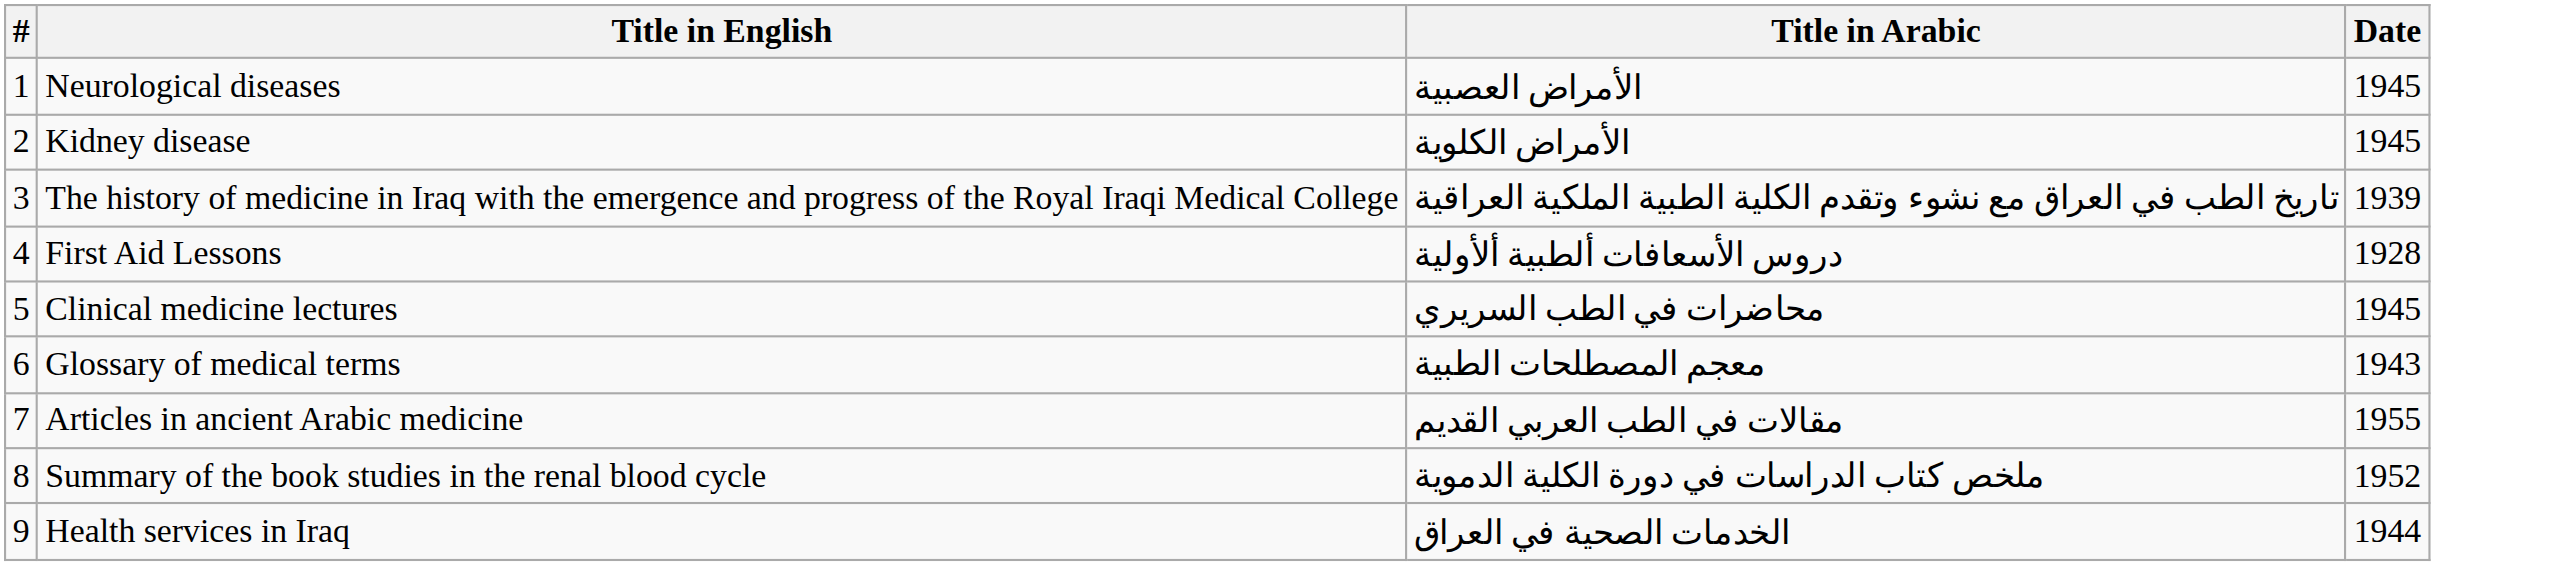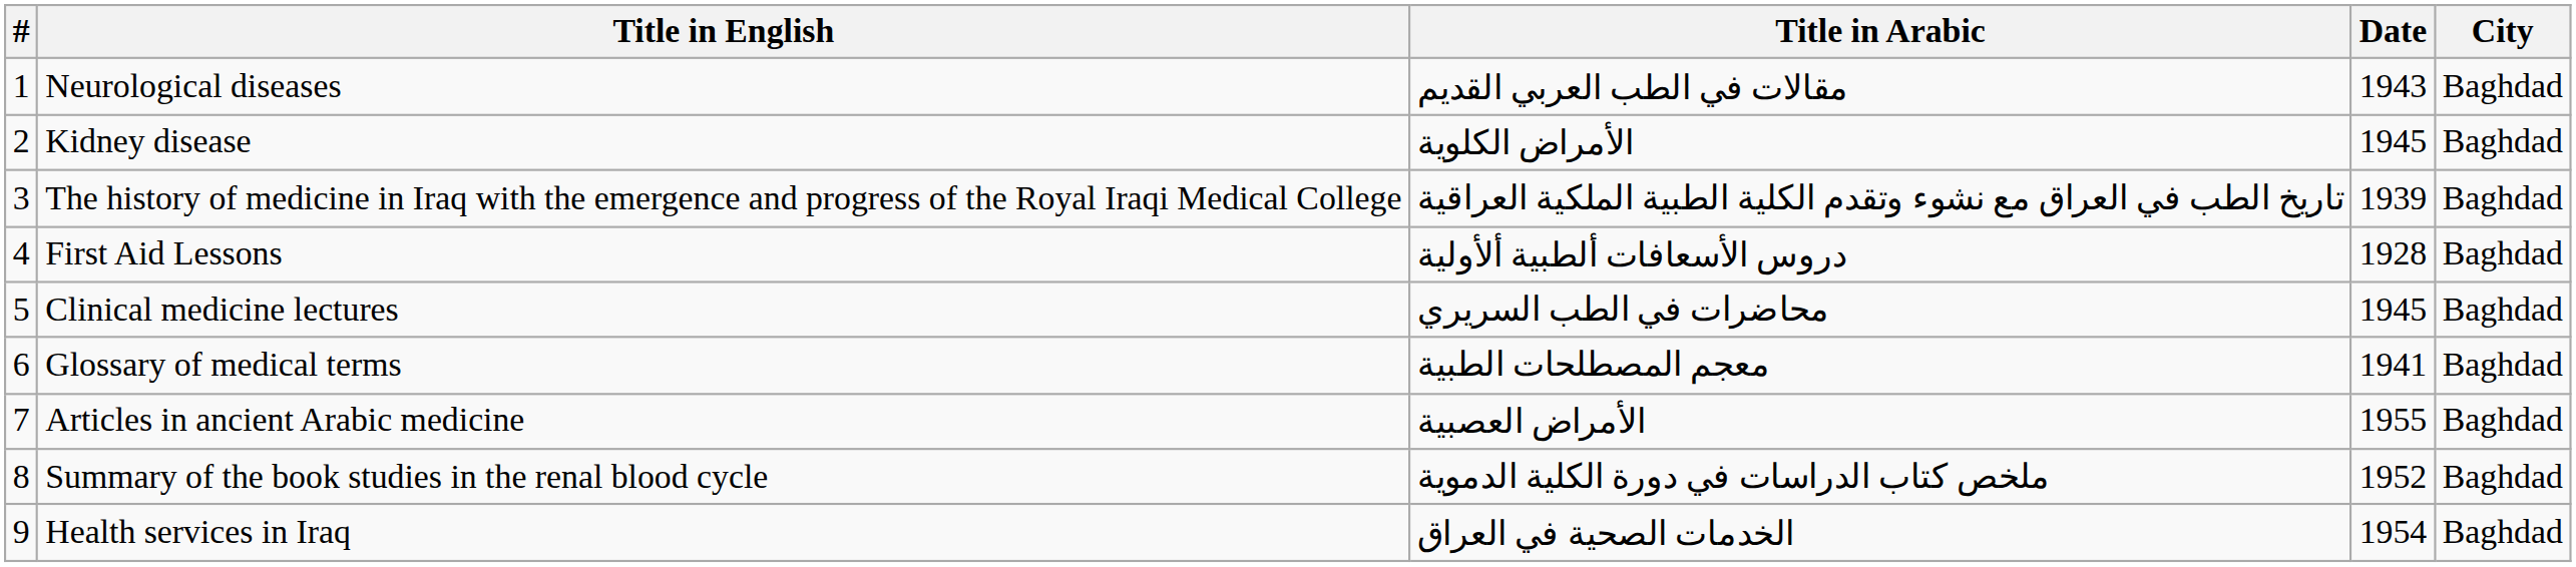+ column: City | Baghdad | Baghdad | Baghdad | Baghdad | Baghdad | Baghdad | Baghdad | Baghdad | Baghdad
Neurological diseases | Title in Arabic: الأمراض العصبية -> مقالات في الطب العربي القديم
Neurological diseases | Date: 1945 -> 1943
Glossary of medical terms | Date: 1943 -> 1941
Articles in ancient Arabic medicine | Title in Arabic: مقالات في الطب العربي القديم -> الأمراض العصبية
Health services in Iraq | Date: 1944 -> 1954
